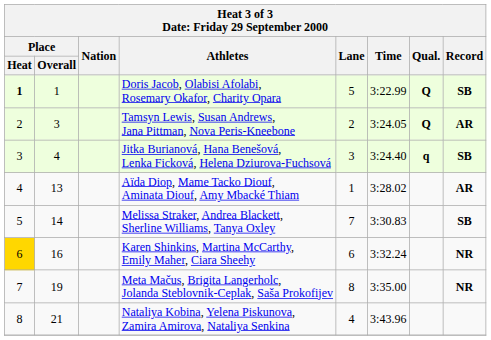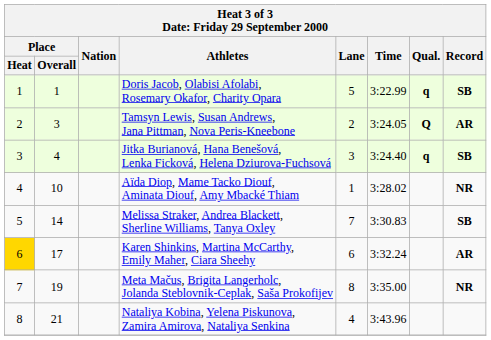Doris Jacob, Olabisi Afolabi, Rosemary Okafor, Charity Opara | Place / Heat: bold -> normal
Doris Jacob, Olabisi Afolabi, Rosemary Okafor, Charity Opara | Qual.: Q -> q
Aïda Diop, Mame Tacko Diouf, Aminata Diouf, Amy Mbacké Thiam | Place / Overall: 13 -> 10
Aïda Diop, Mame Tacko Diouf, Aminata Diouf, Amy Mbacké Thiam | Record: AR -> NR
Karen Shinkins, Martina McCarthy, Emily Maher, Ciara Sheehy | Place / Overall: 16 -> 17
Karen Shinkins, Martina McCarthy, Emily Maher, Ciara Sheehy | Record: NR -> AR
